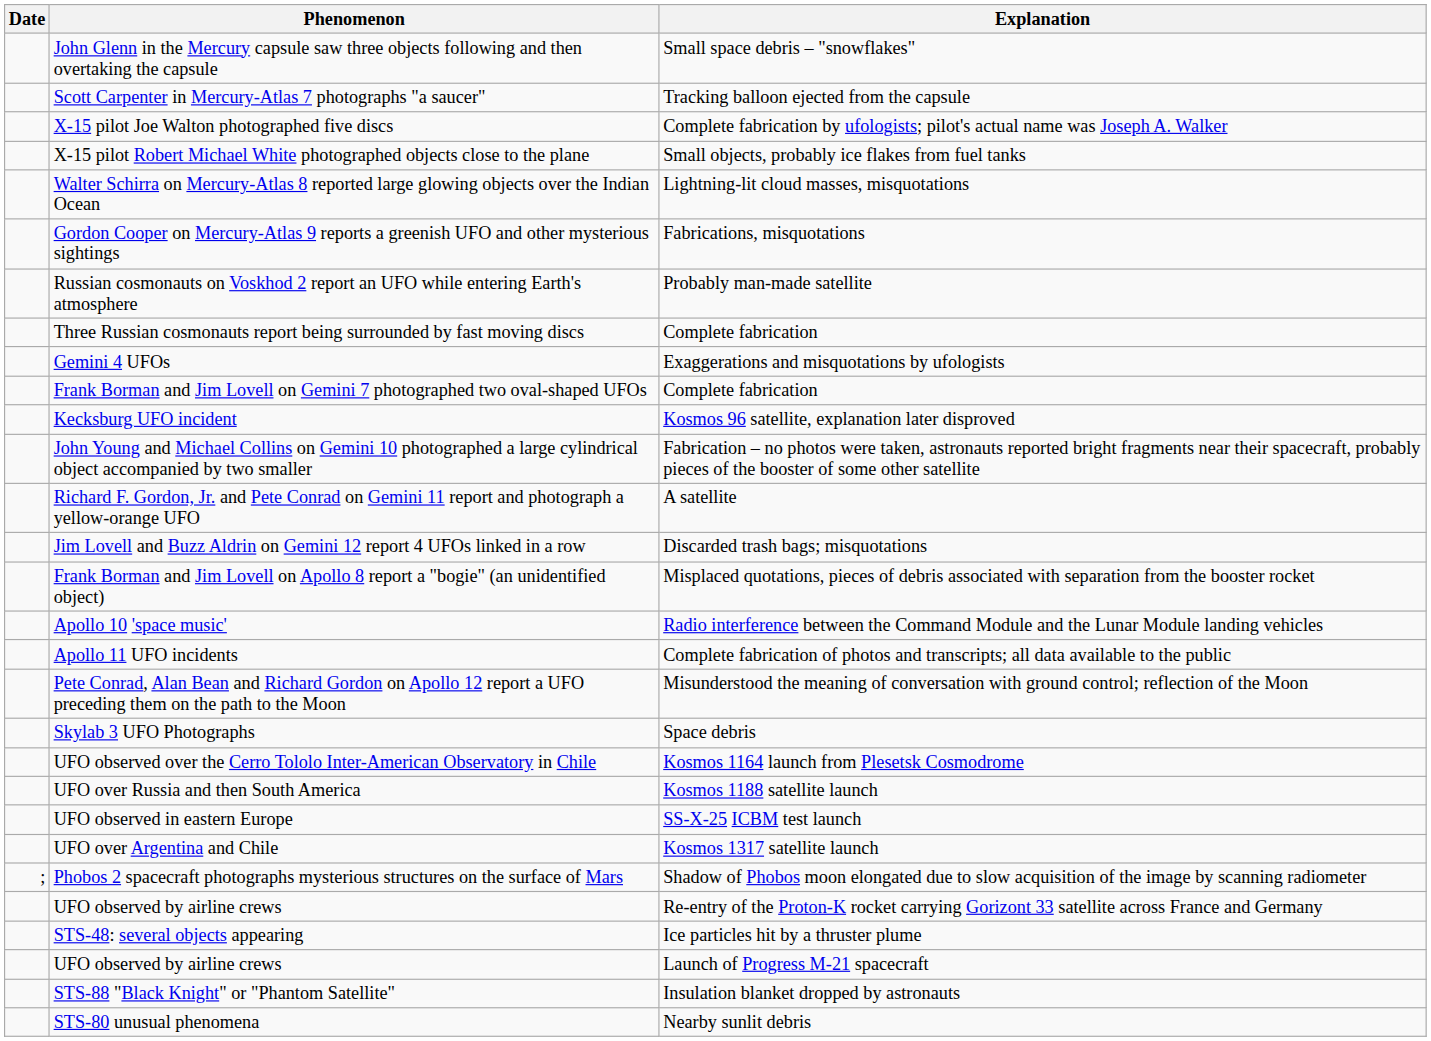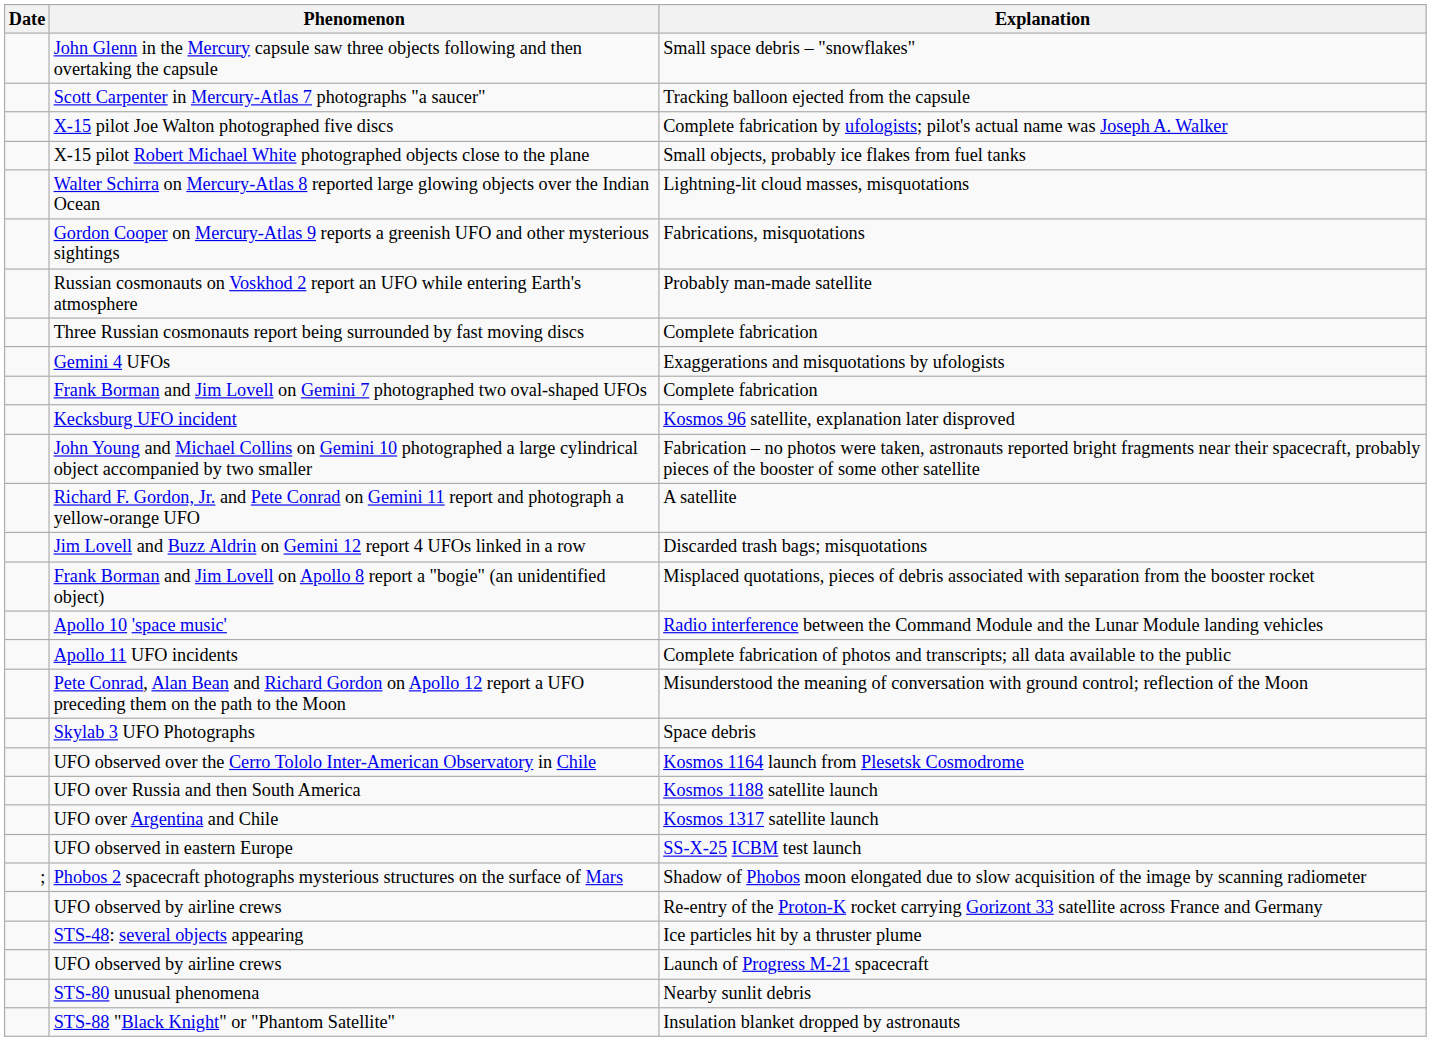rows swapped: UFO over Argentina and Chile <-> UFO observed in eastern Europe
rows swapped: STS-80 unusual phenomena <-> STS-88 "Black Knight" or "Phantom Satellite"
